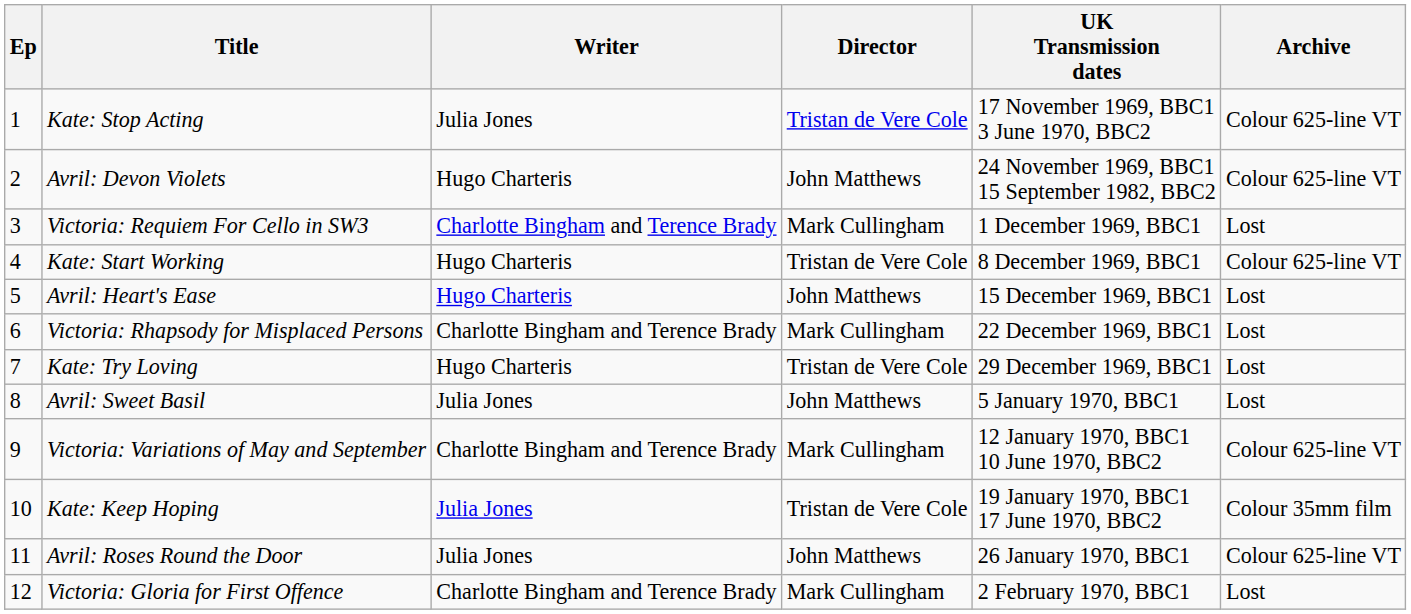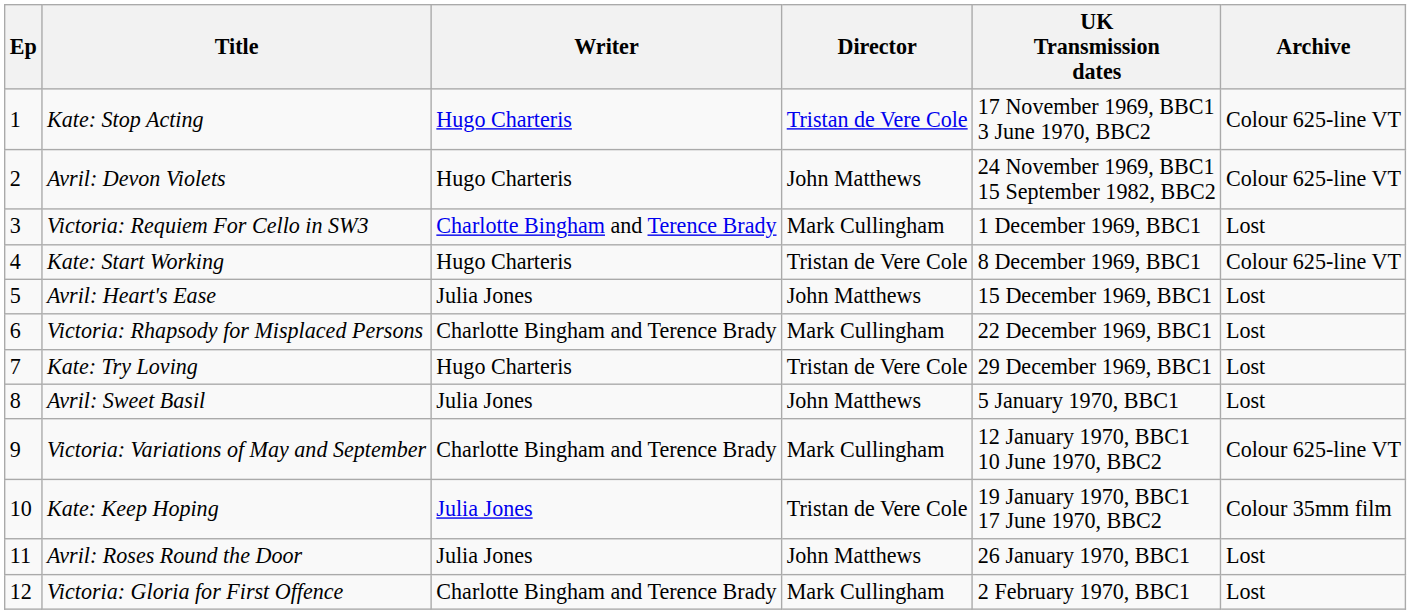Kate: Stop Acting | Writer: Julia Jones -> Hugo Charteris
Avril: Heart's Ease | Writer: Hugo Charteris -> Julia Jones
Avril: Roses Round the Door | Archive: Colour 625-line VT -> Lost
